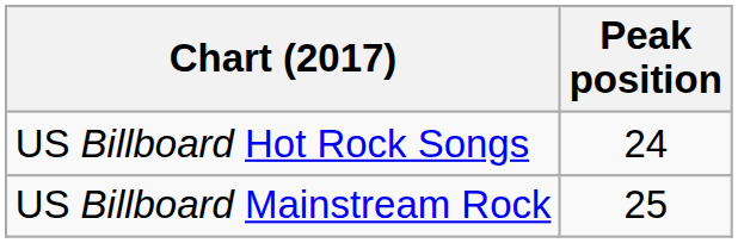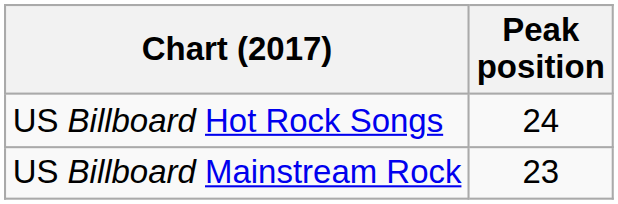US Billboard Mainstream Rock | Peak position: 25 -> 23
